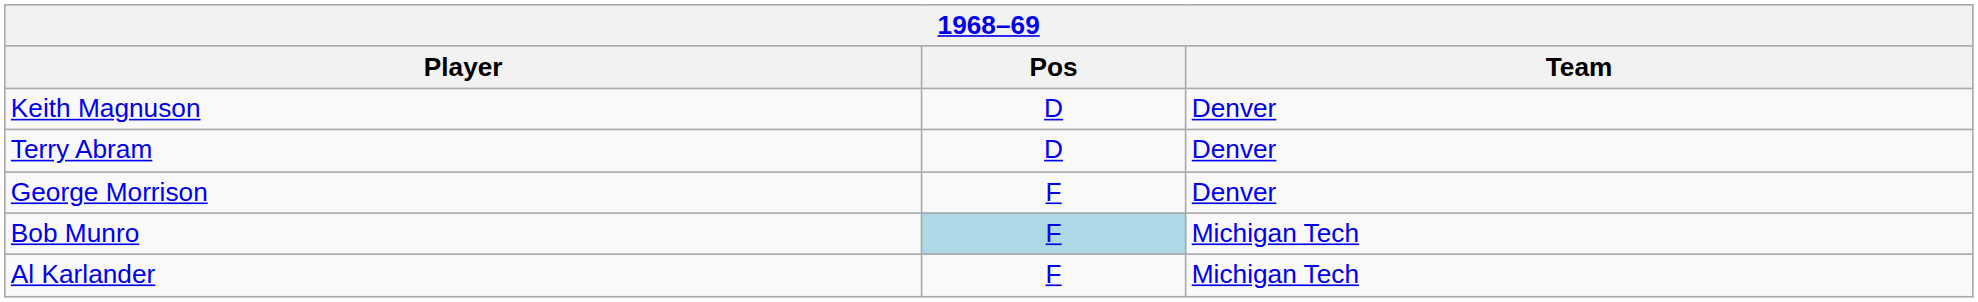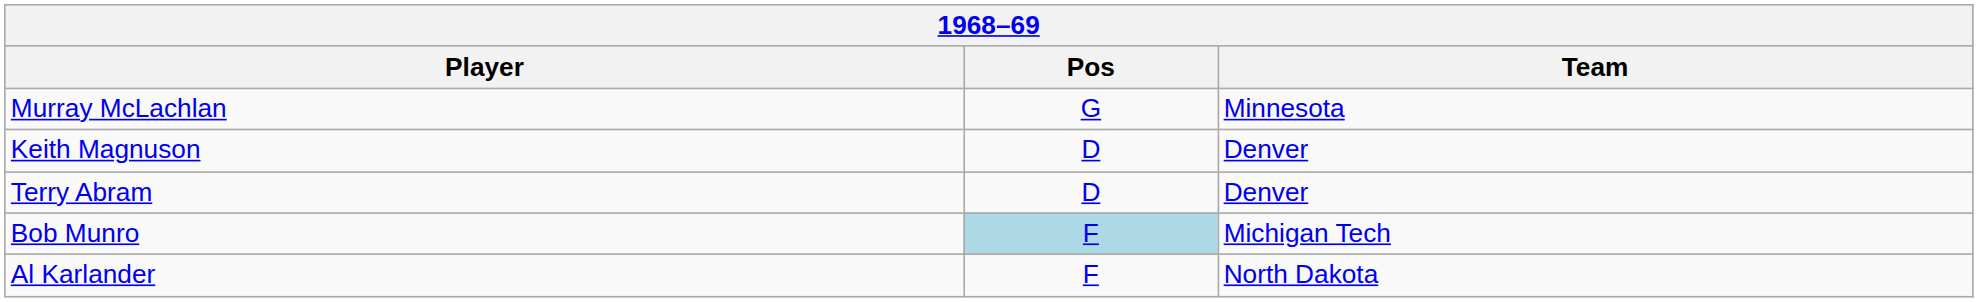+ row: Murray McLachlan | G | Minnesota
- row: George Morrison | F | Denver
Al Karlander | Team: Michigan Tech -> North Dakota
